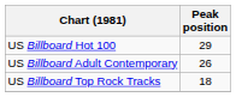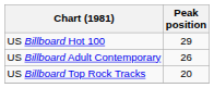US Billboard Top Rock Tracks | Peak position: 18 -> 20
